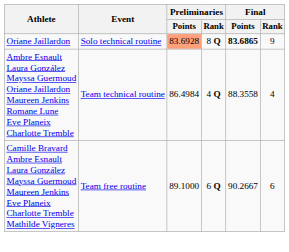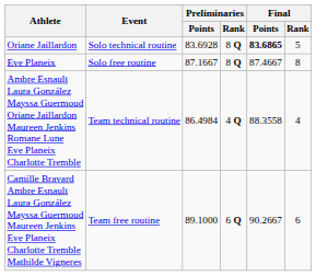Oriane Jaillardon | Preliminaries / Points: lightsalmon background -> no background
Oriane Jaillardon | Final / Rank: 9 -> 5
+ row: Eve Planeix | Solo free routine | 87.1667 | 8 Q | 87.4667 | 8
